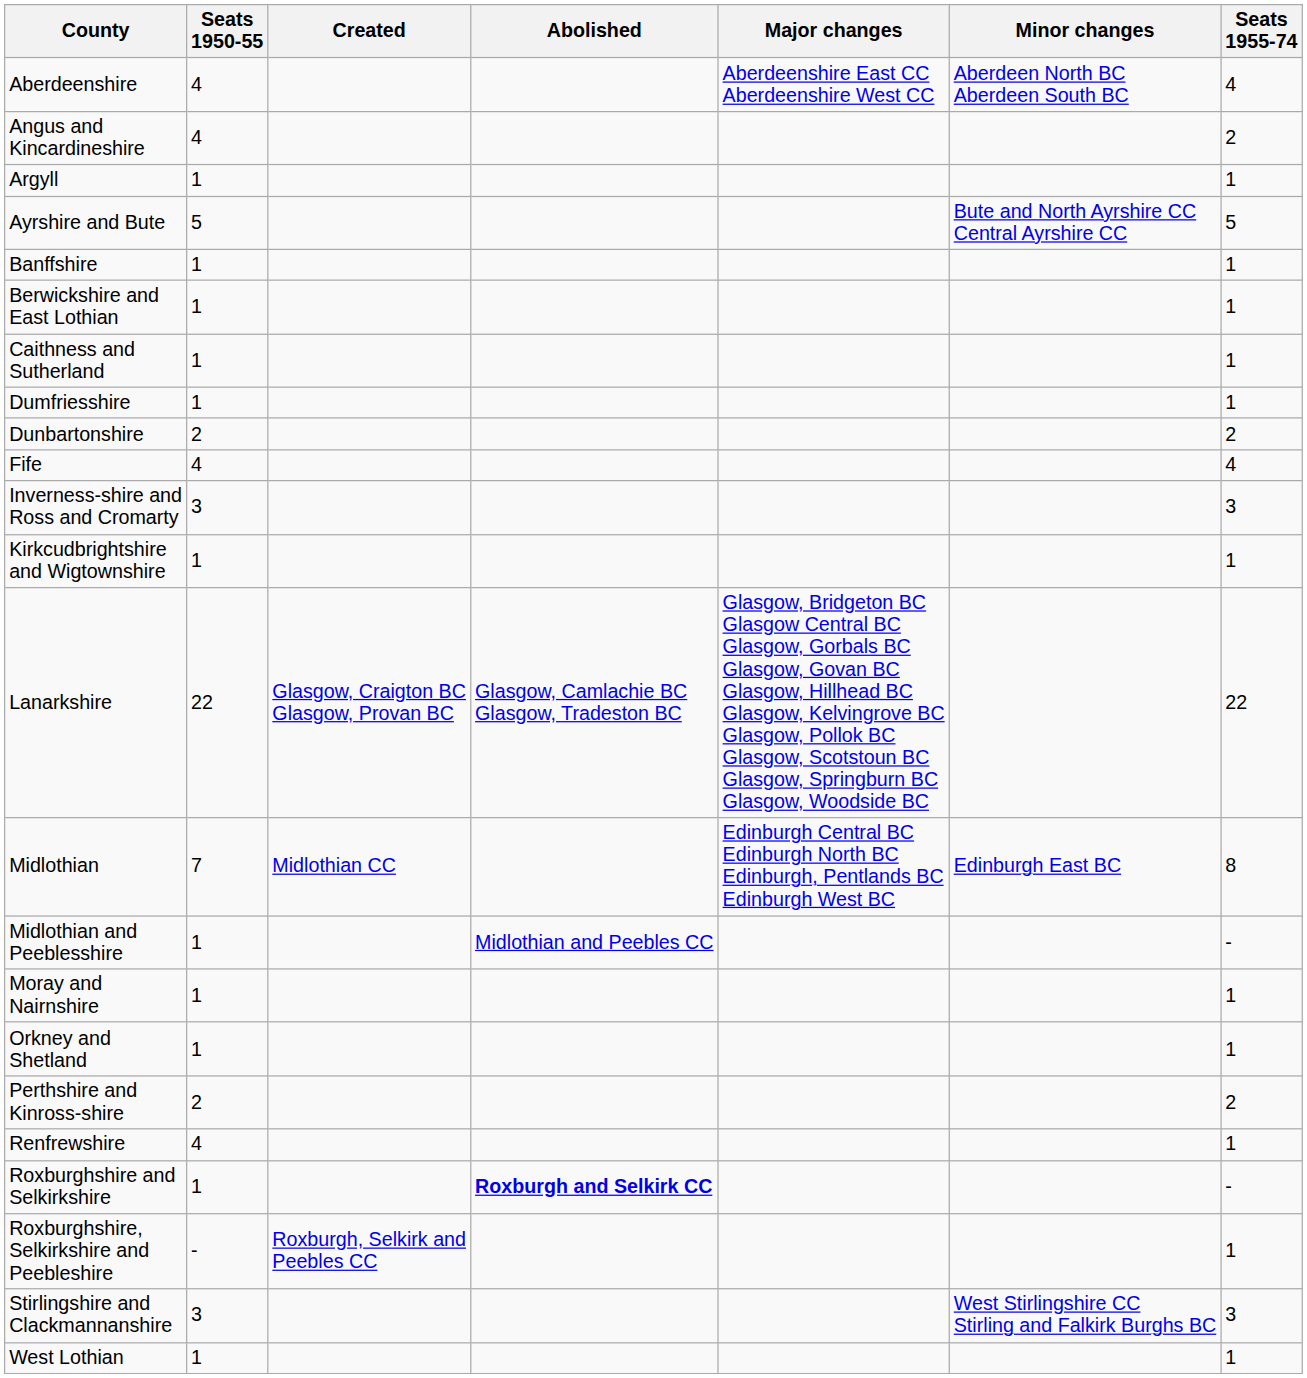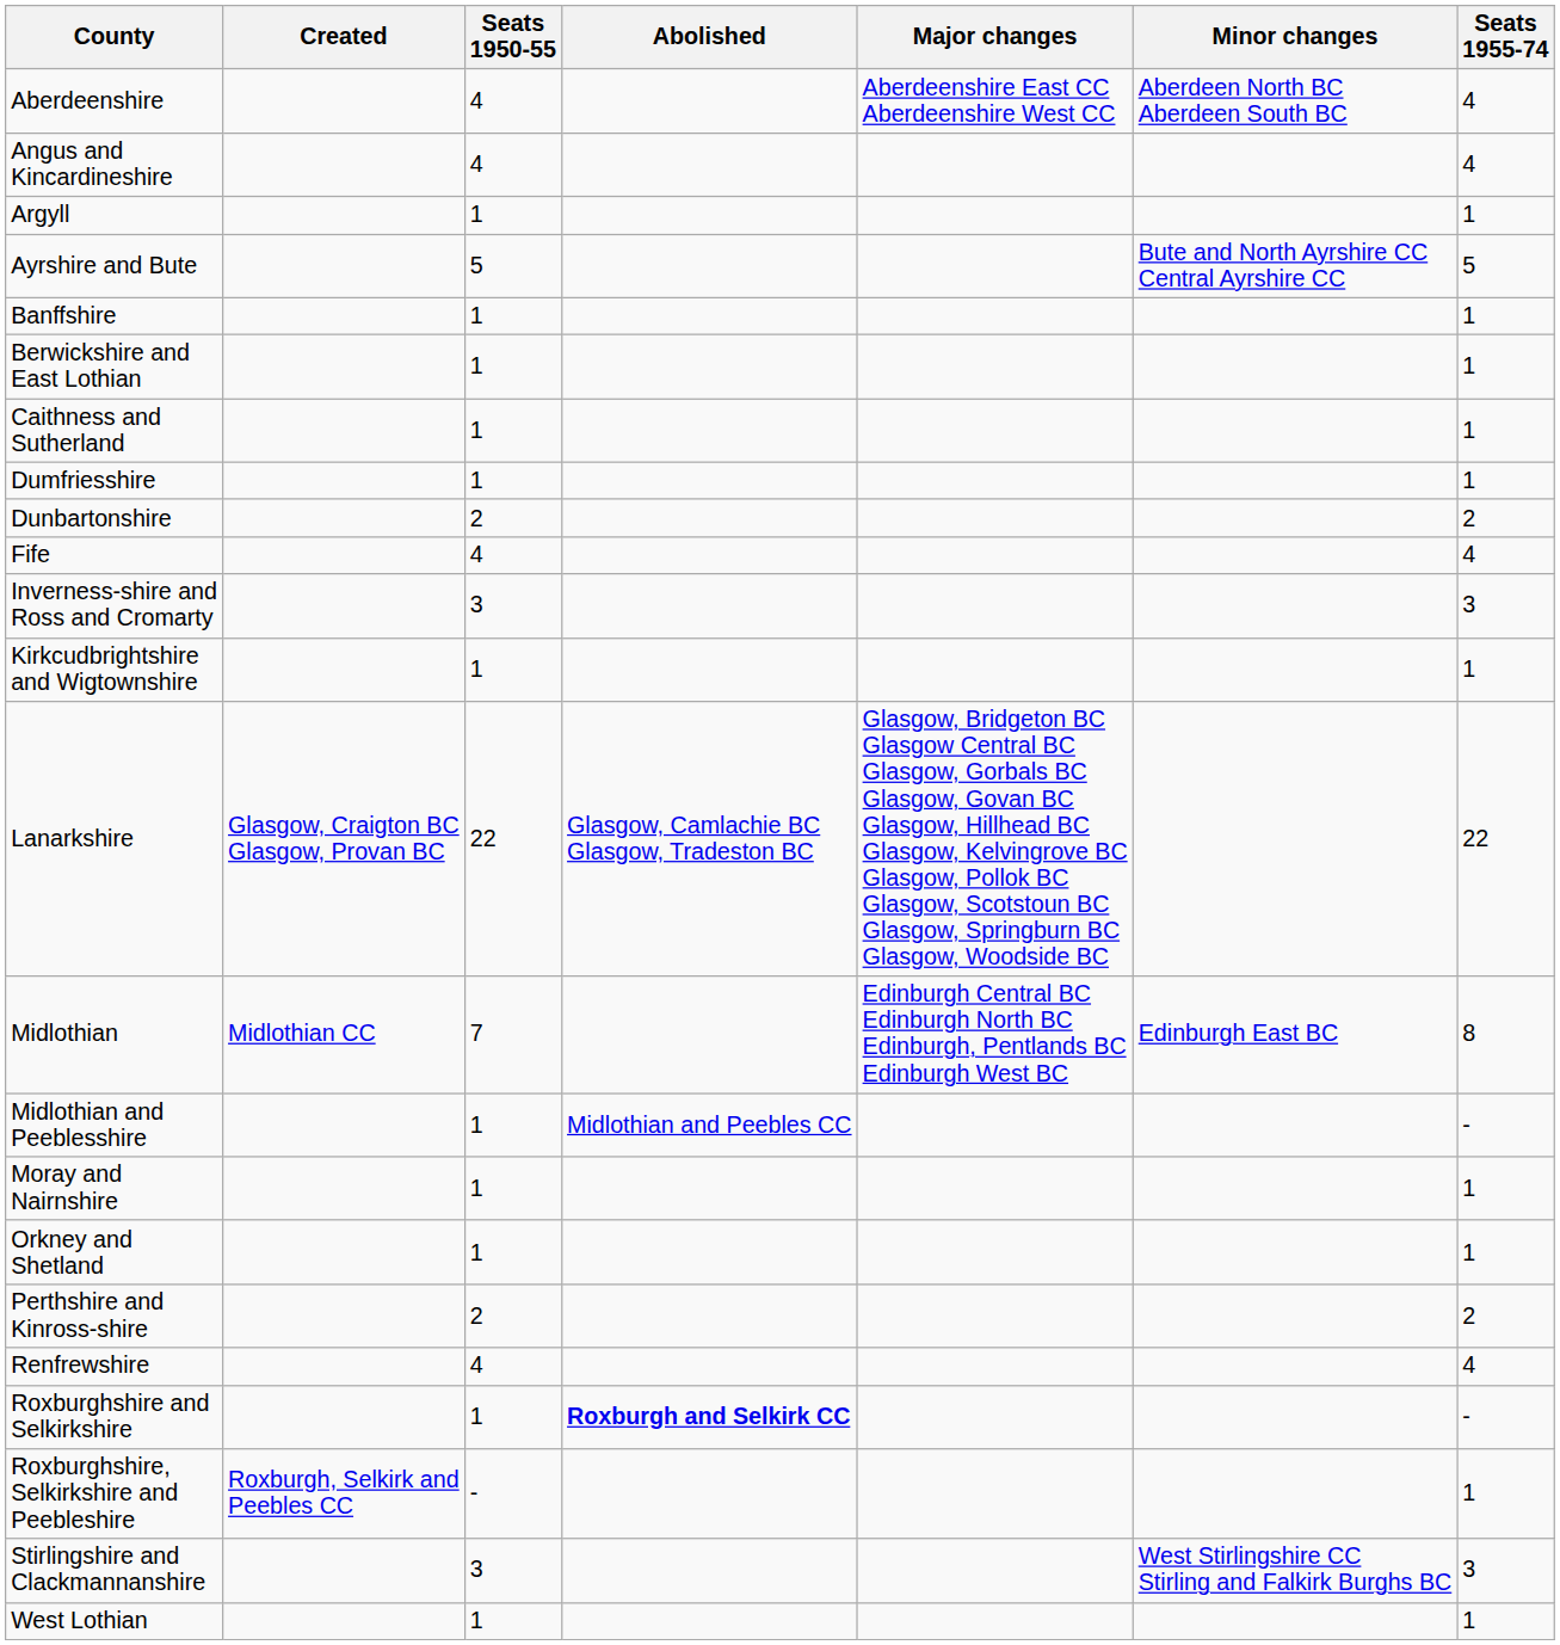columns swapped: Seats 1950-55 <-> Created
Angus and Kincardineshire | Seats 1955-74: 2 -> 4
Renfrewshire | Seats 1955-74: 1 -> 4
